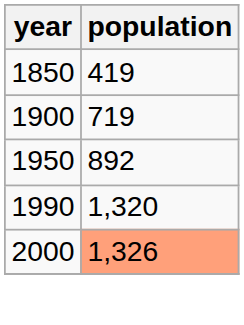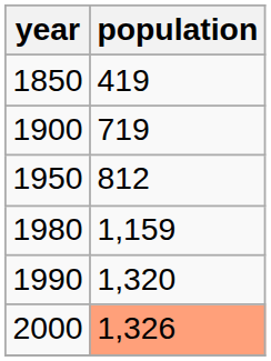1950 | population: 892 -> 812
+ row: 1980 | 1,159
